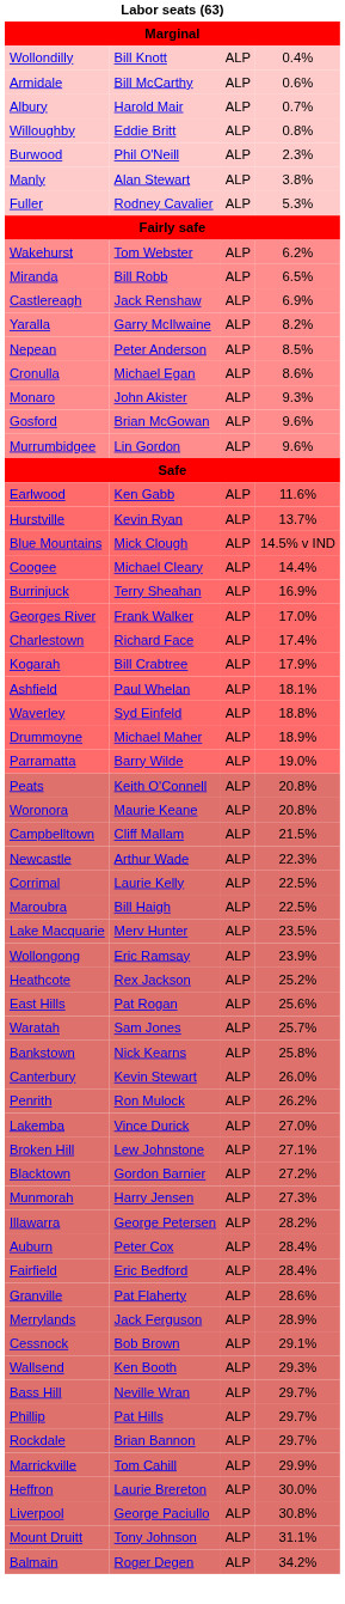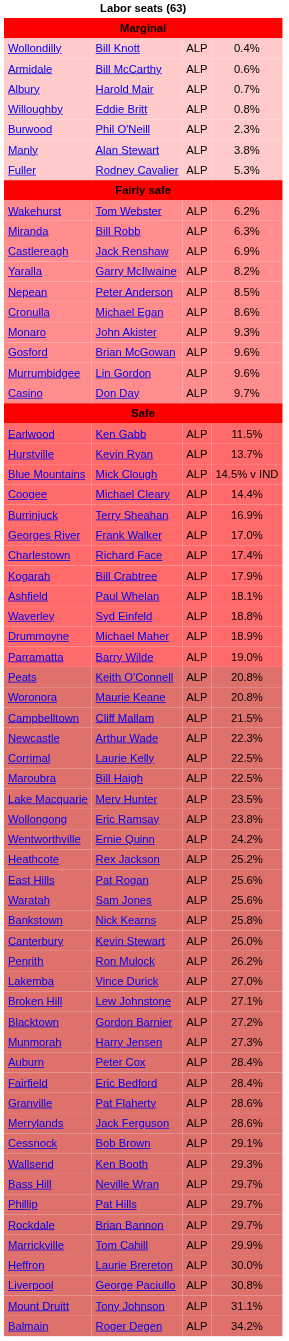Miranda | column 4: 6.5% -> 6.3%
+ row: Casino | Don Day | ALP | 9.7%
Earlwood | column 4: 11.6% -> 11.5%
Wollongong | column 4: 23.9% -> 23.8%
+ row: Wentworthville | Ernie Quinn | ALP | 24.2%
Waratah | column 4: 25.7% -> 25.6%
- row: Illawarra | George Petersen | ALP | 28.2%
Merrylands | column 4: 28.9% -> 28.6%
